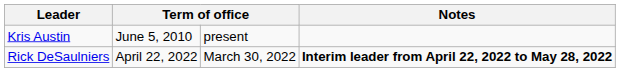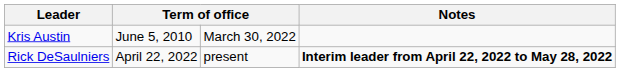Kris Austin | column 3: present -> March 30, 2022
Rick DeSaulniers | column 3: March 30, 2022 -> present
